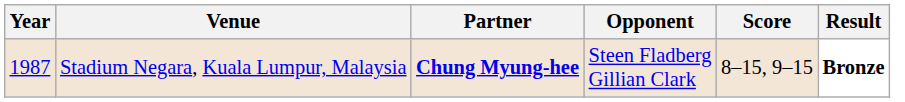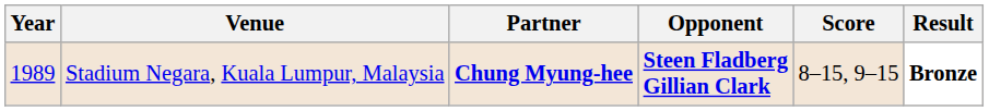Stadium Negara, Kuala Lumpur, Malaysia | Year: 1987 -> 1989
Stadium Negara, Kuala Lumpur, Malaysia | Opponent: normal -> bold
